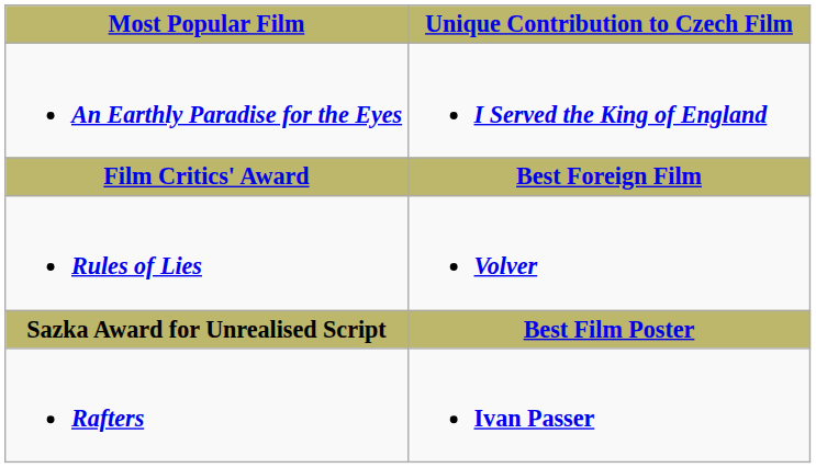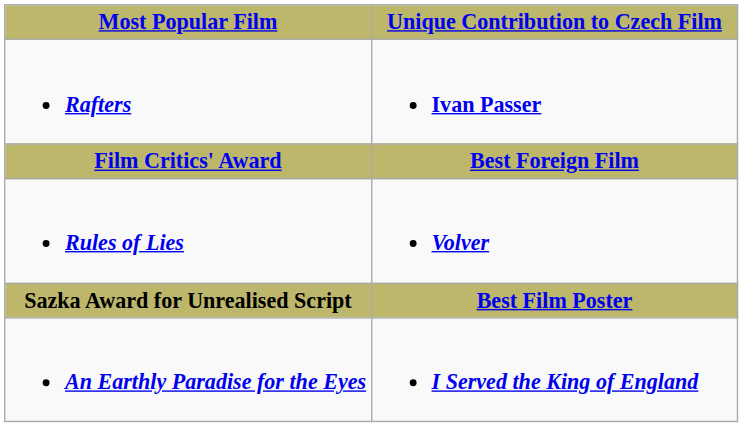rows swapped: Rafters <-> An Earthly Paradise for the Eyes
